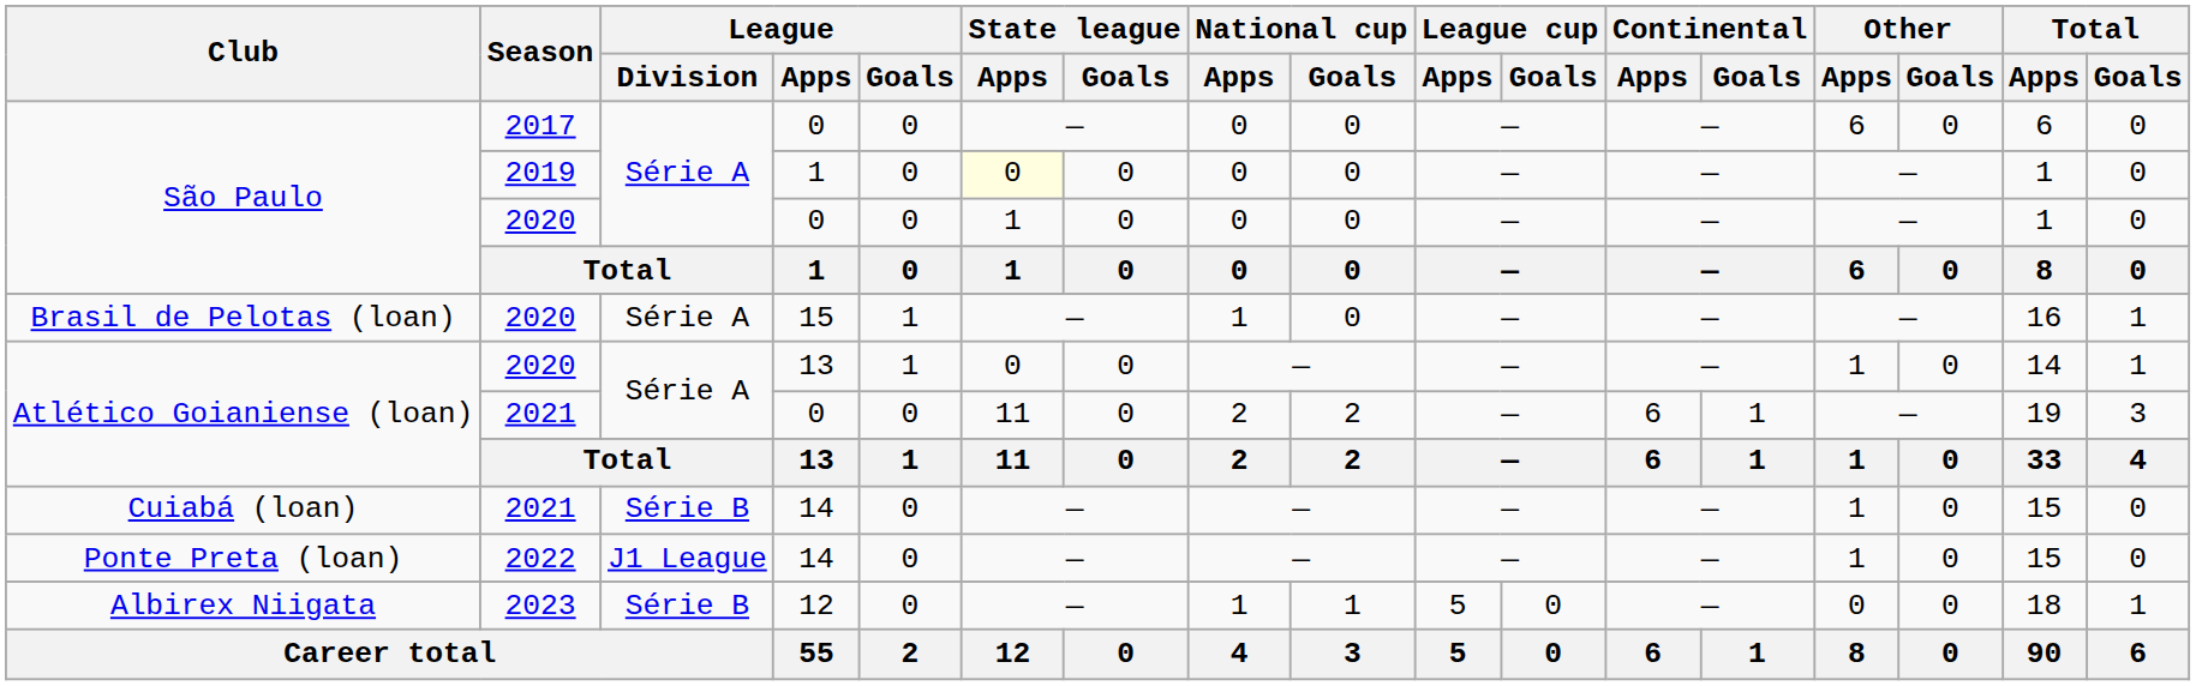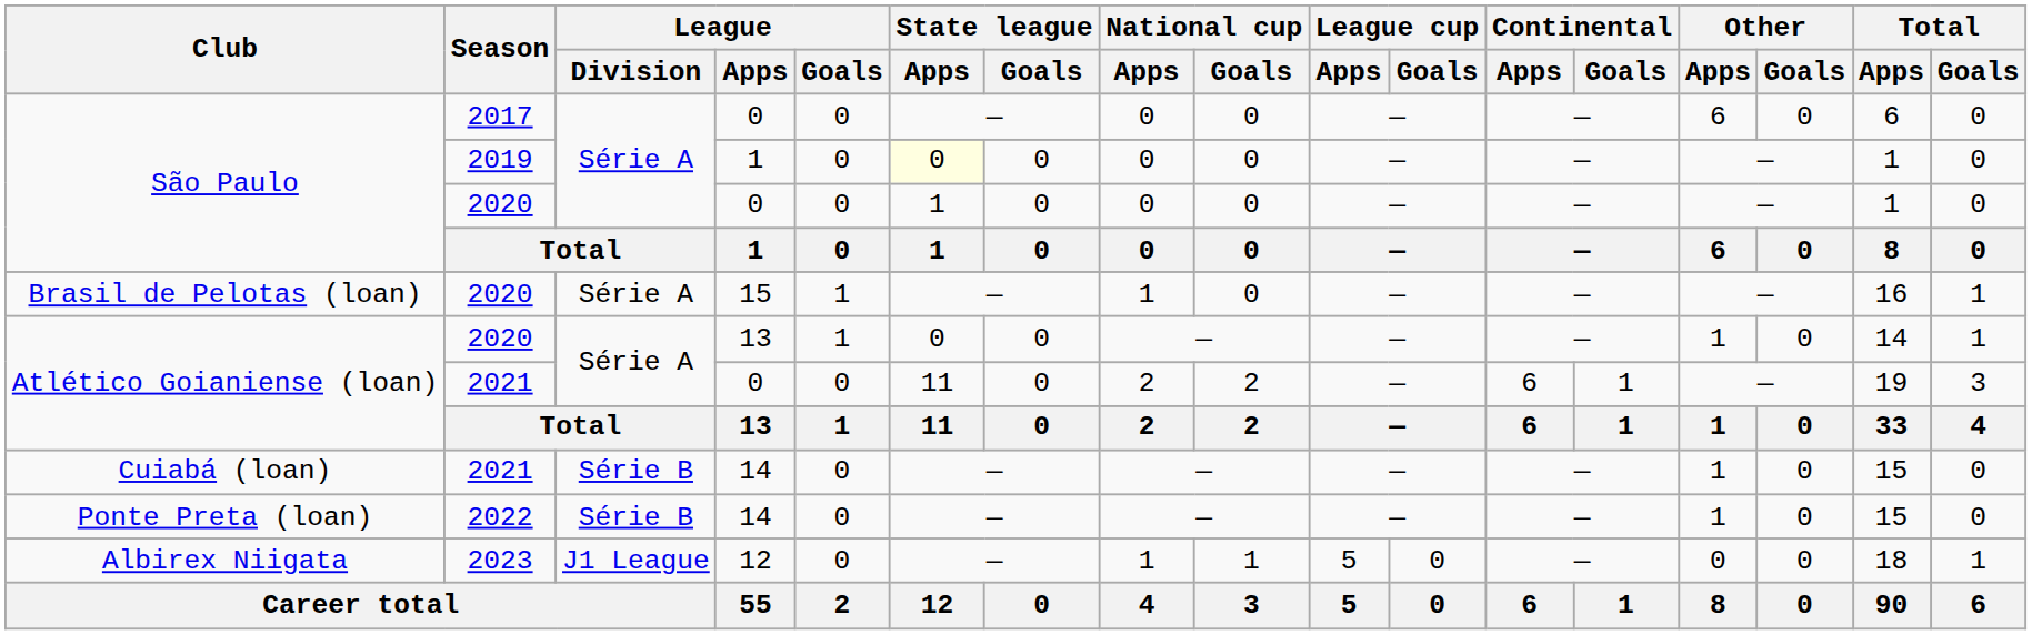Ponte Preta (loan) | League / Division: J1 League -> Série B
Albirex Niigata | League / Division: Série B -> J1 League
